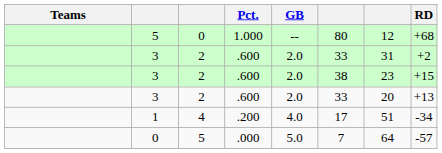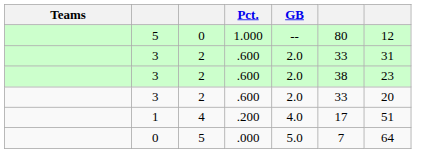- column: RD | +68 | +2 | +15 | +13 | -34 | -57
